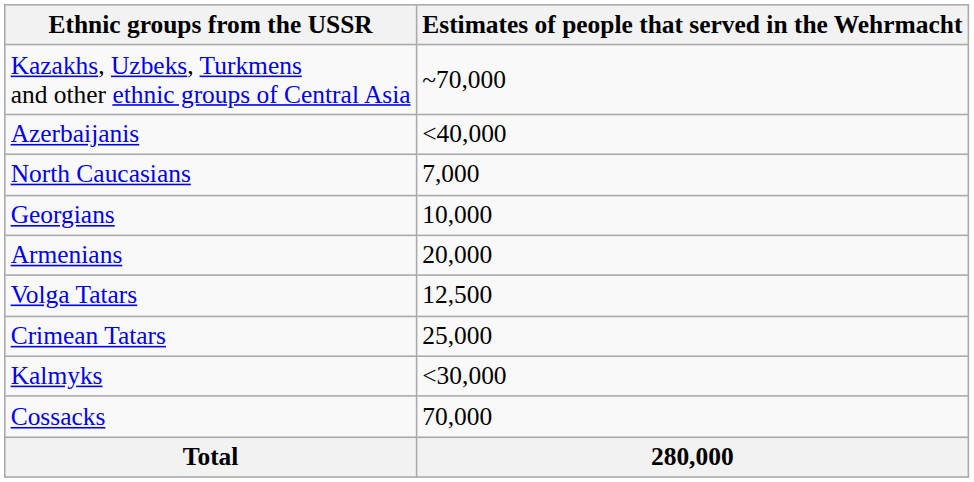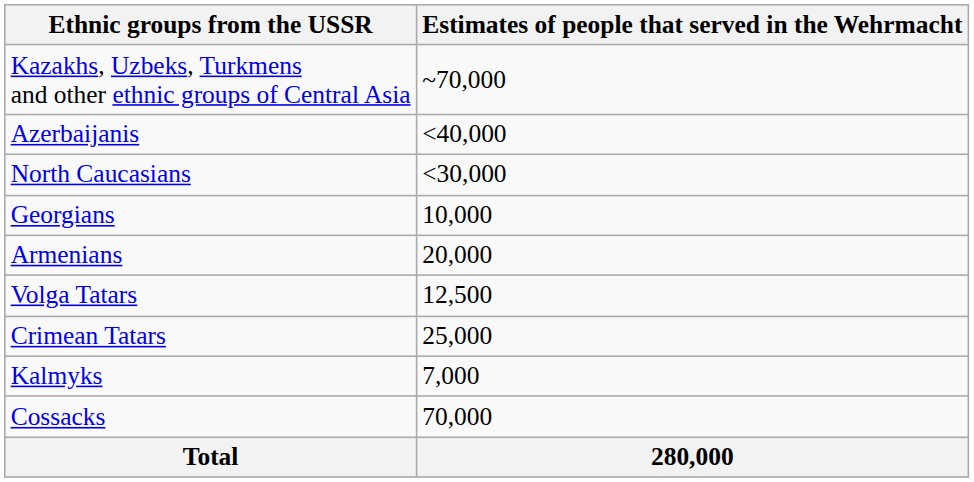North Caucasians | Estimates of people that served in the Wehrmacht: 7,000 -> <30,000
Kalmyks | Estimates of people that served in the Wehrmacht: <30,000 -> 7,000
